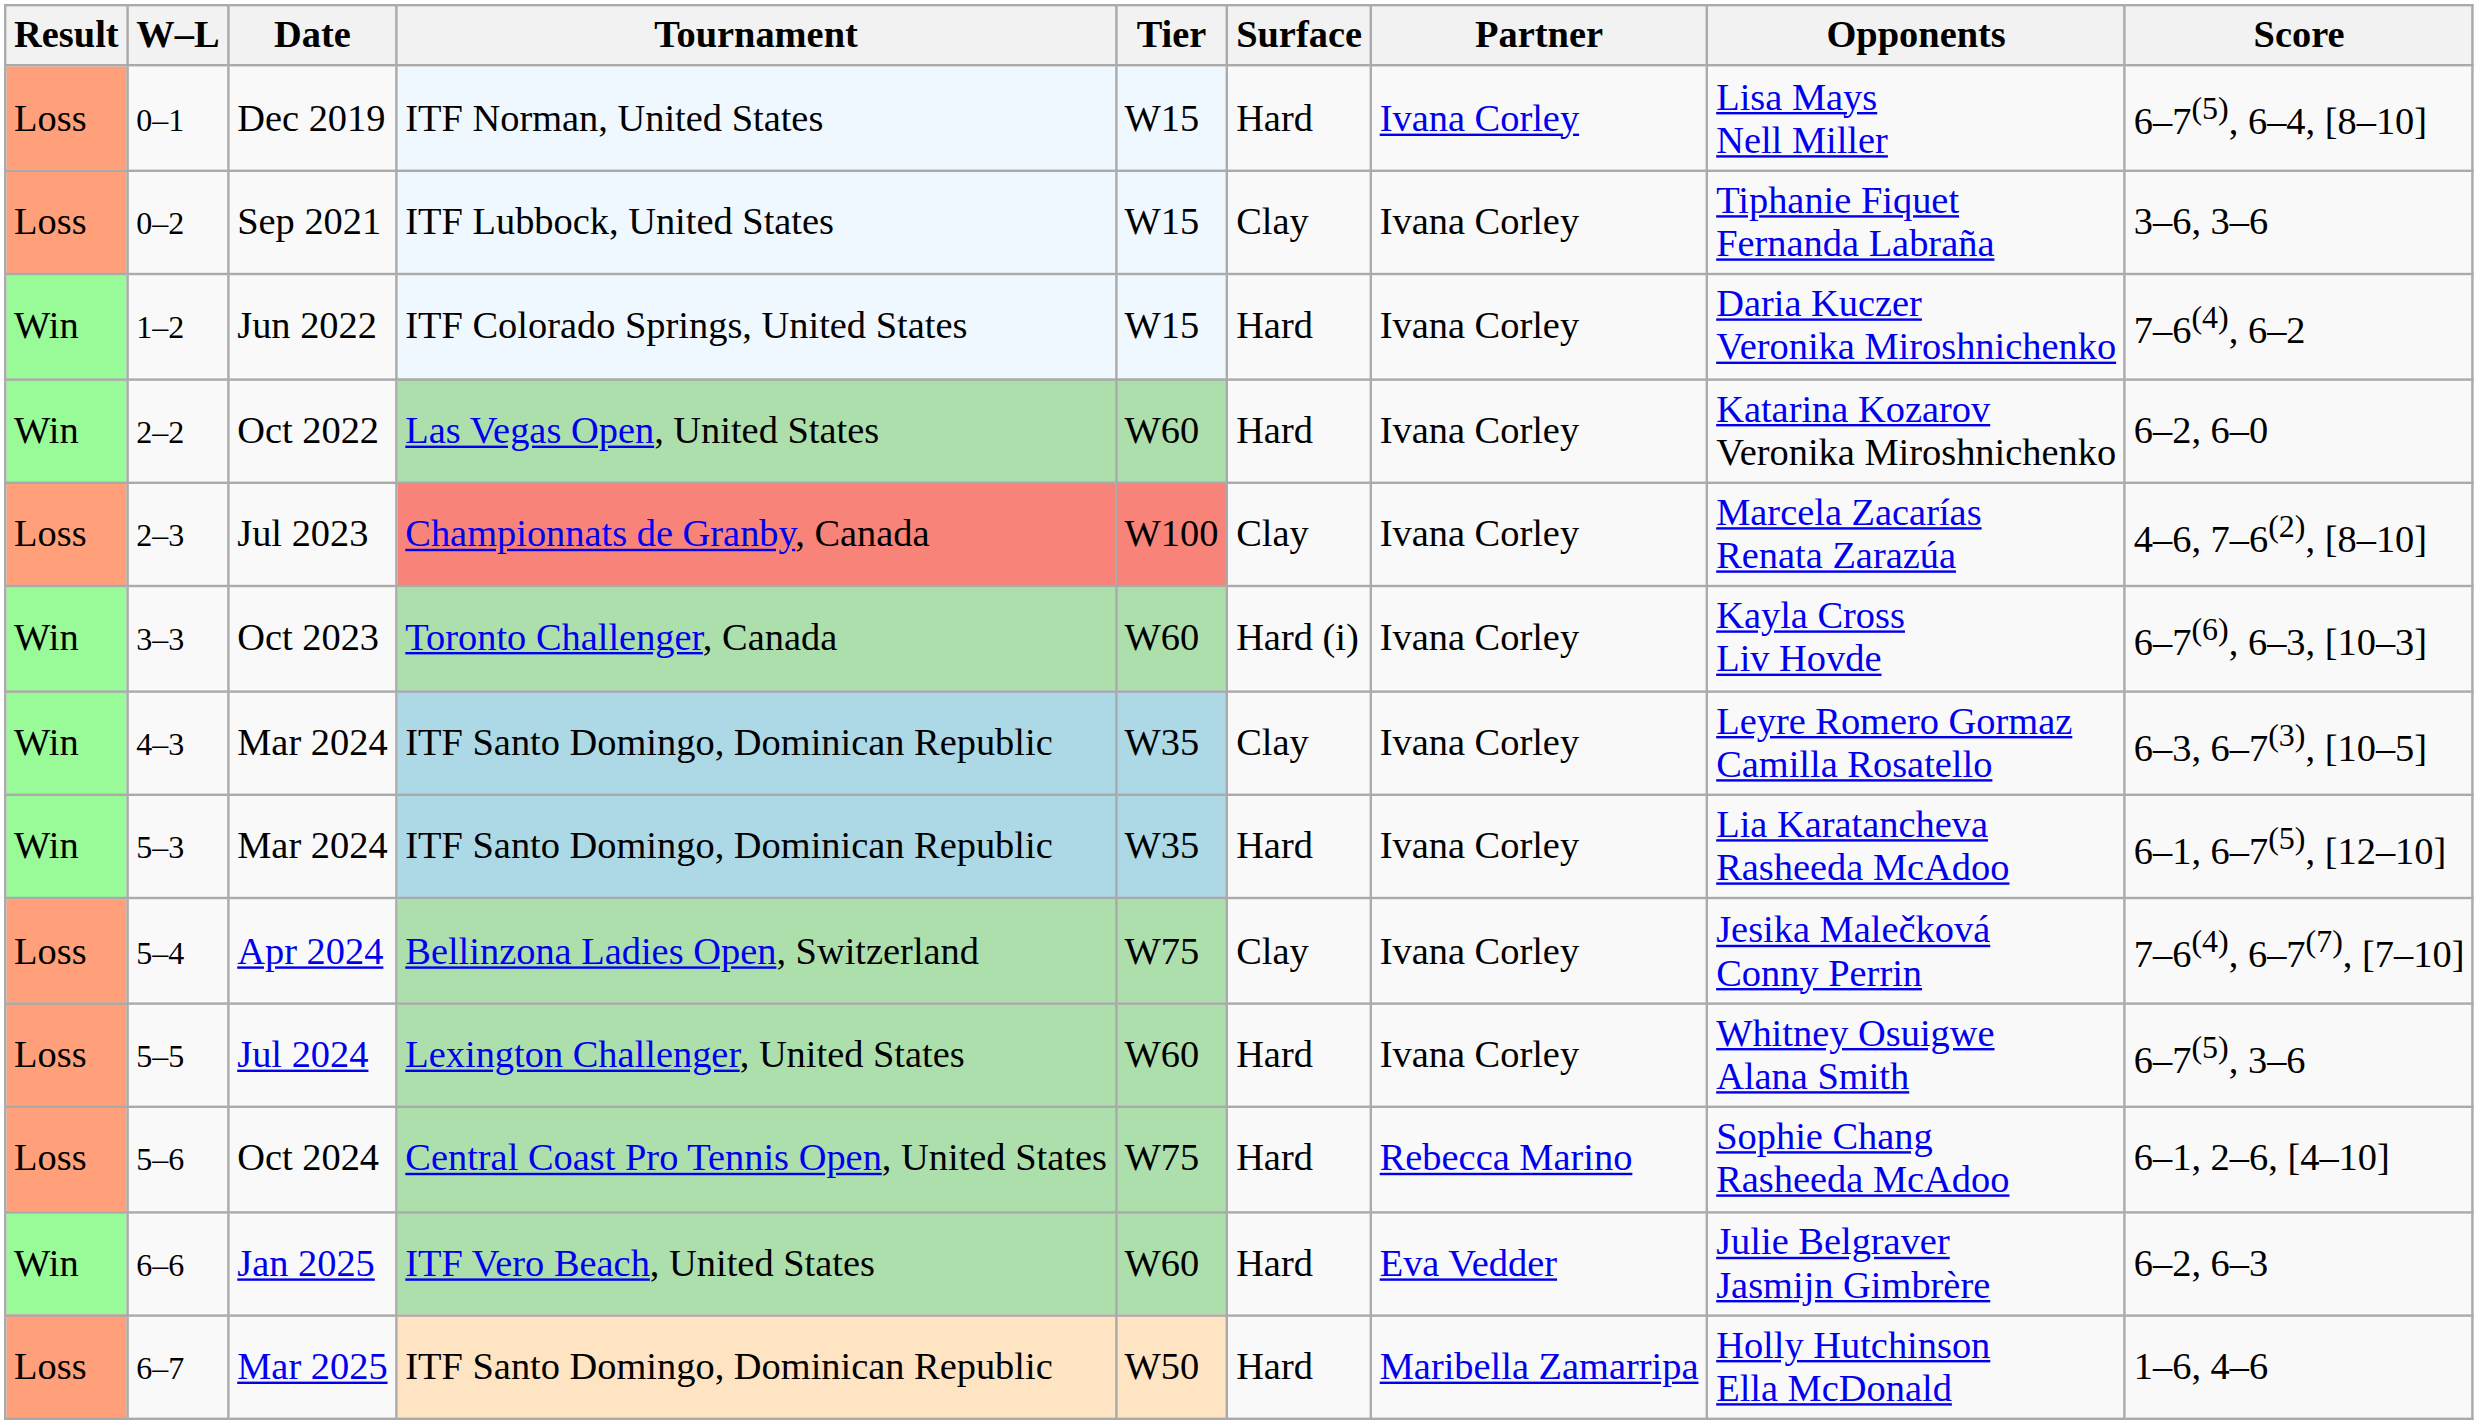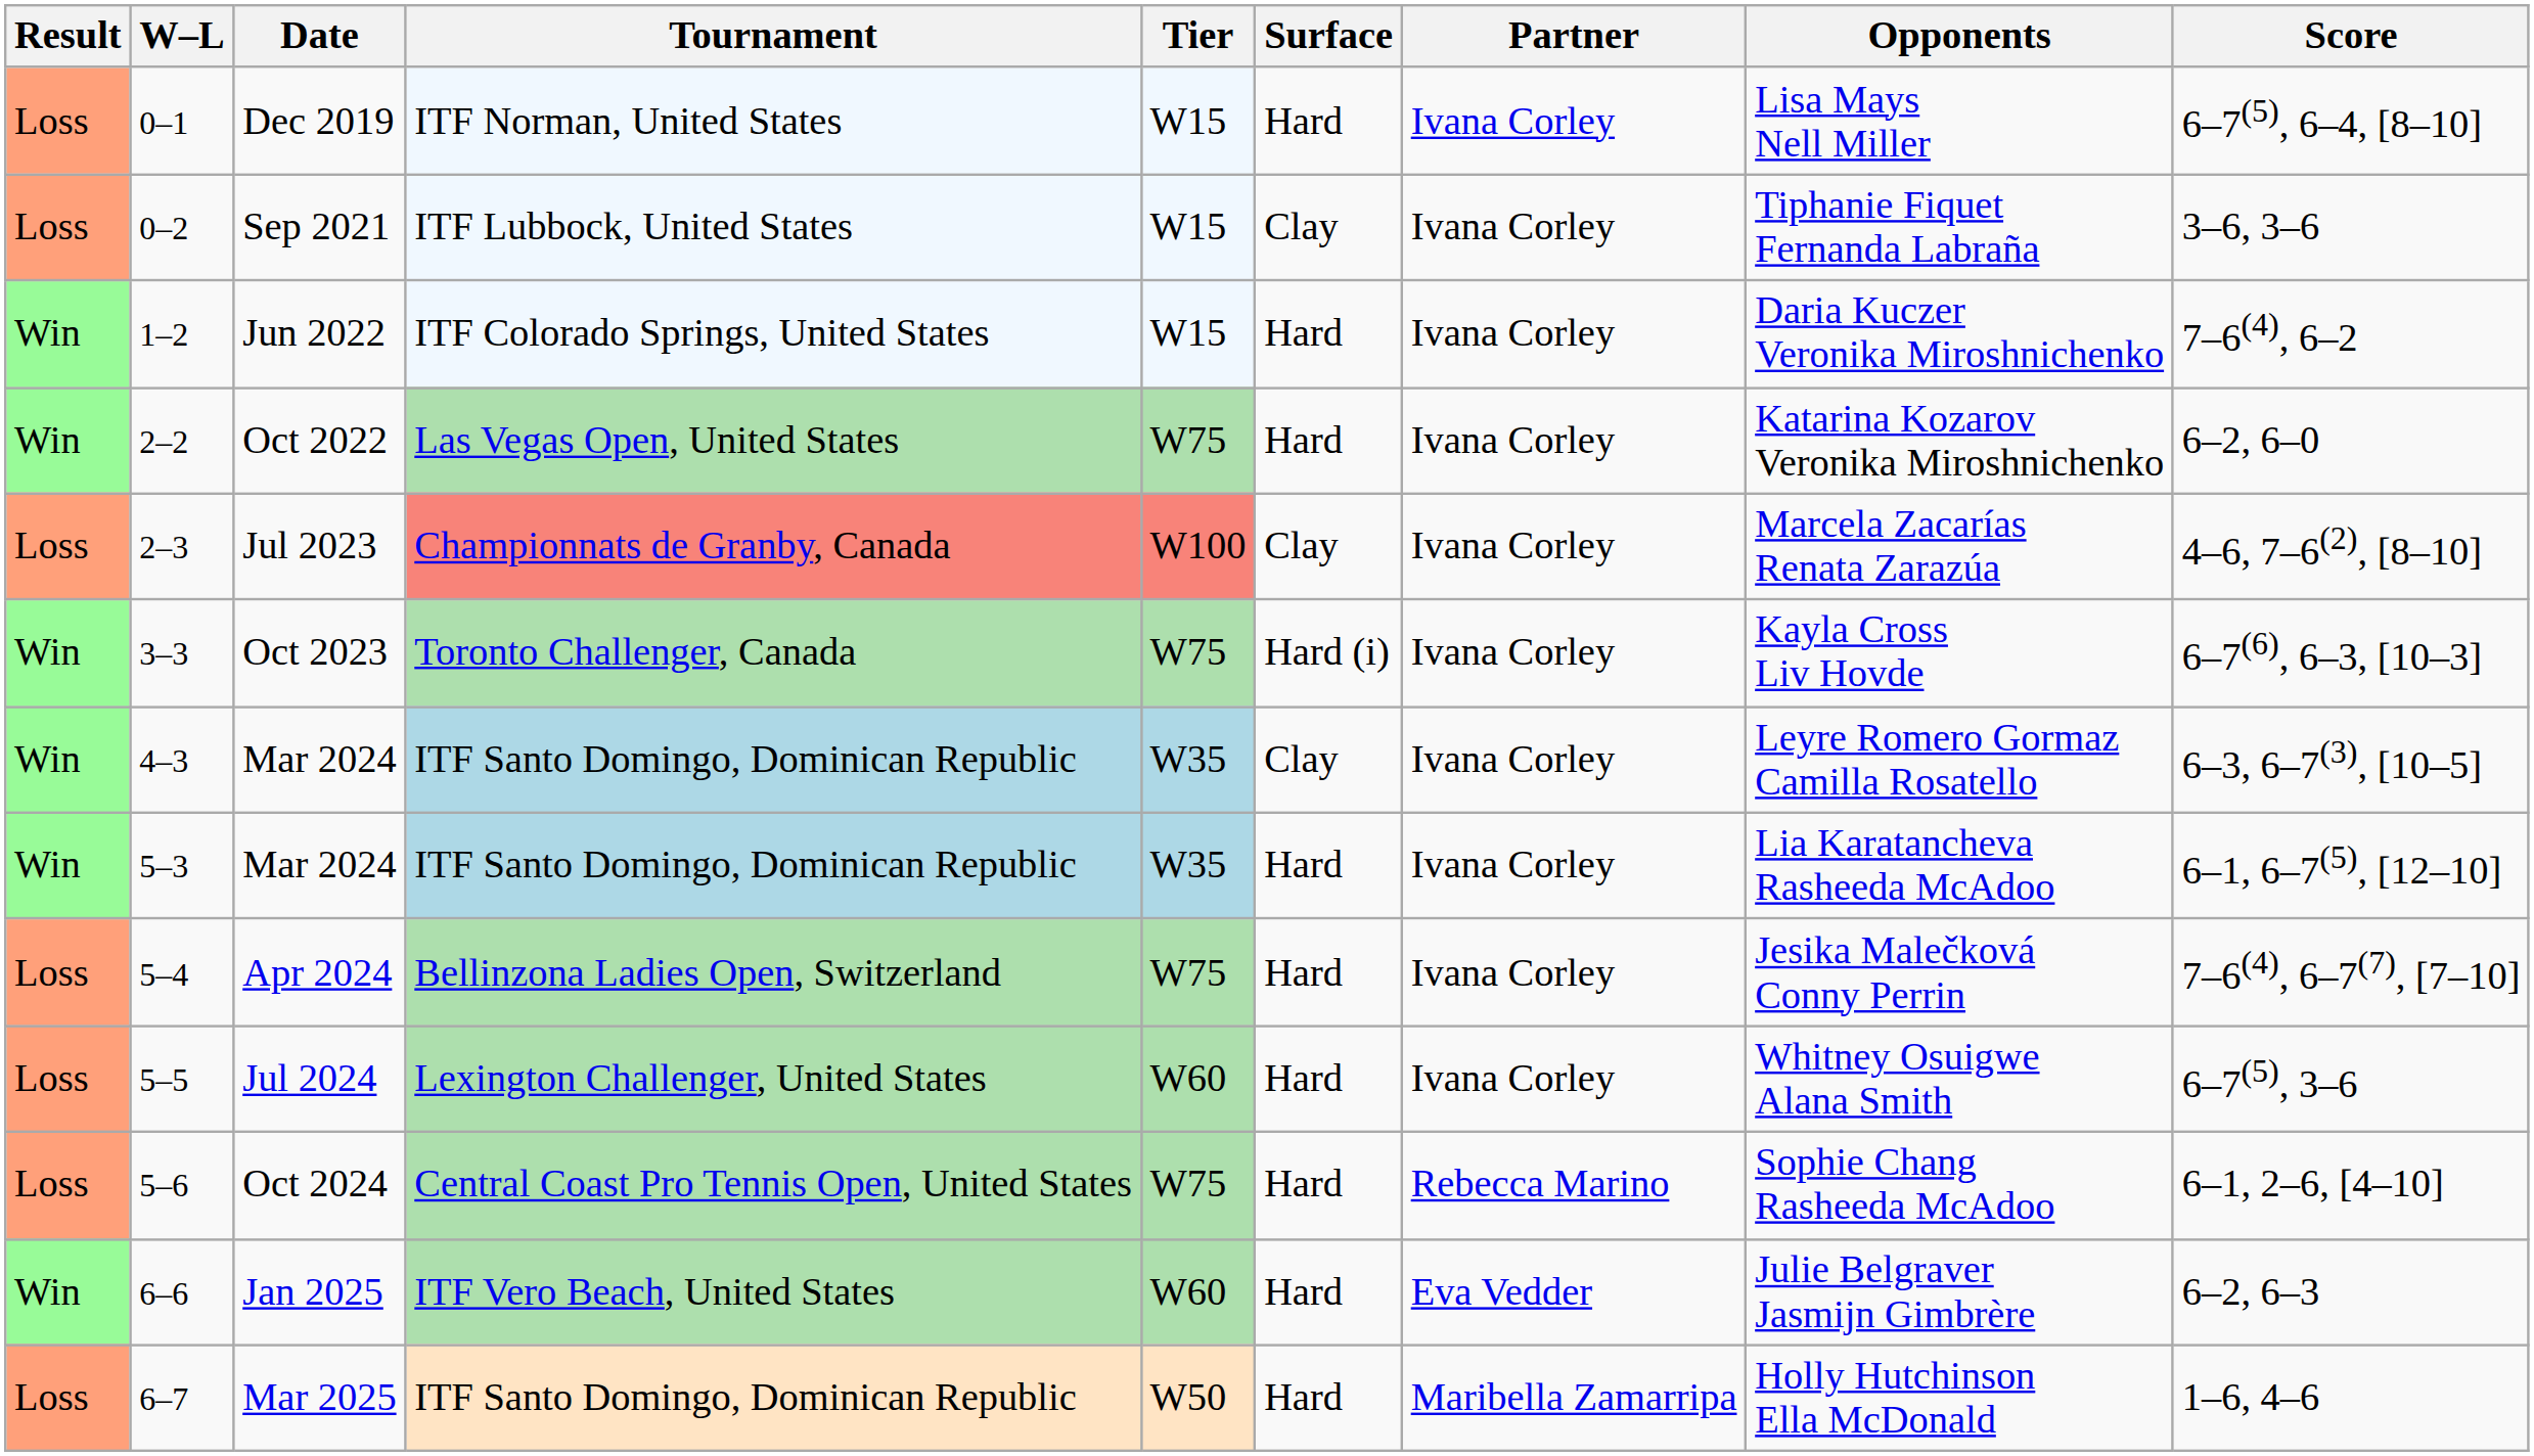Oct 2022 | Tier: W60 -> W75
Oct 2023 | Tier: W60 -> W75
Apr 2024 | Surface: Clay -> Hard
